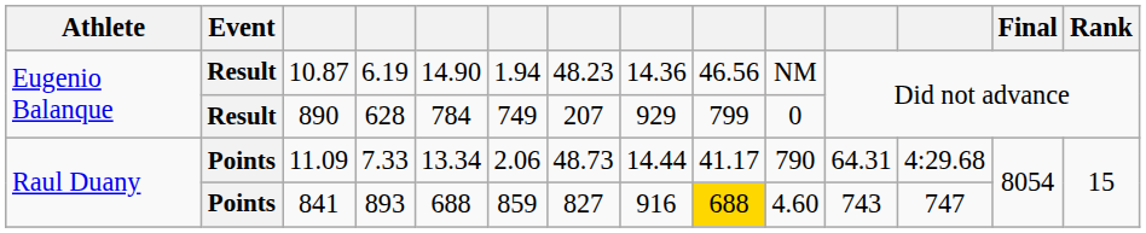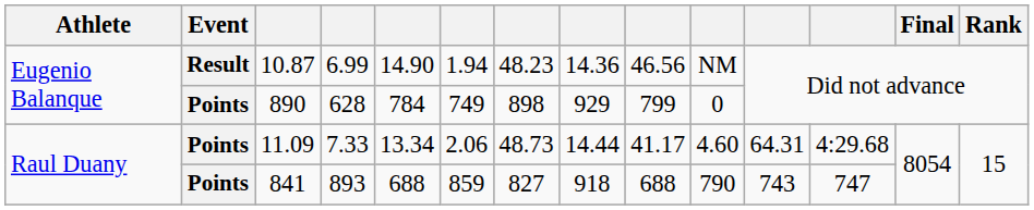10.87 | column 4: 6.19 -> 6.99
890 | Event: Result -> Points
890 | column 7: 207 -> 898
11.09 | column 10: 790 -> 4.60
841 | column 8: 916 -> 918
841 | column 9: gold background -> no background
841 | column 10: 4.60 -> 790
